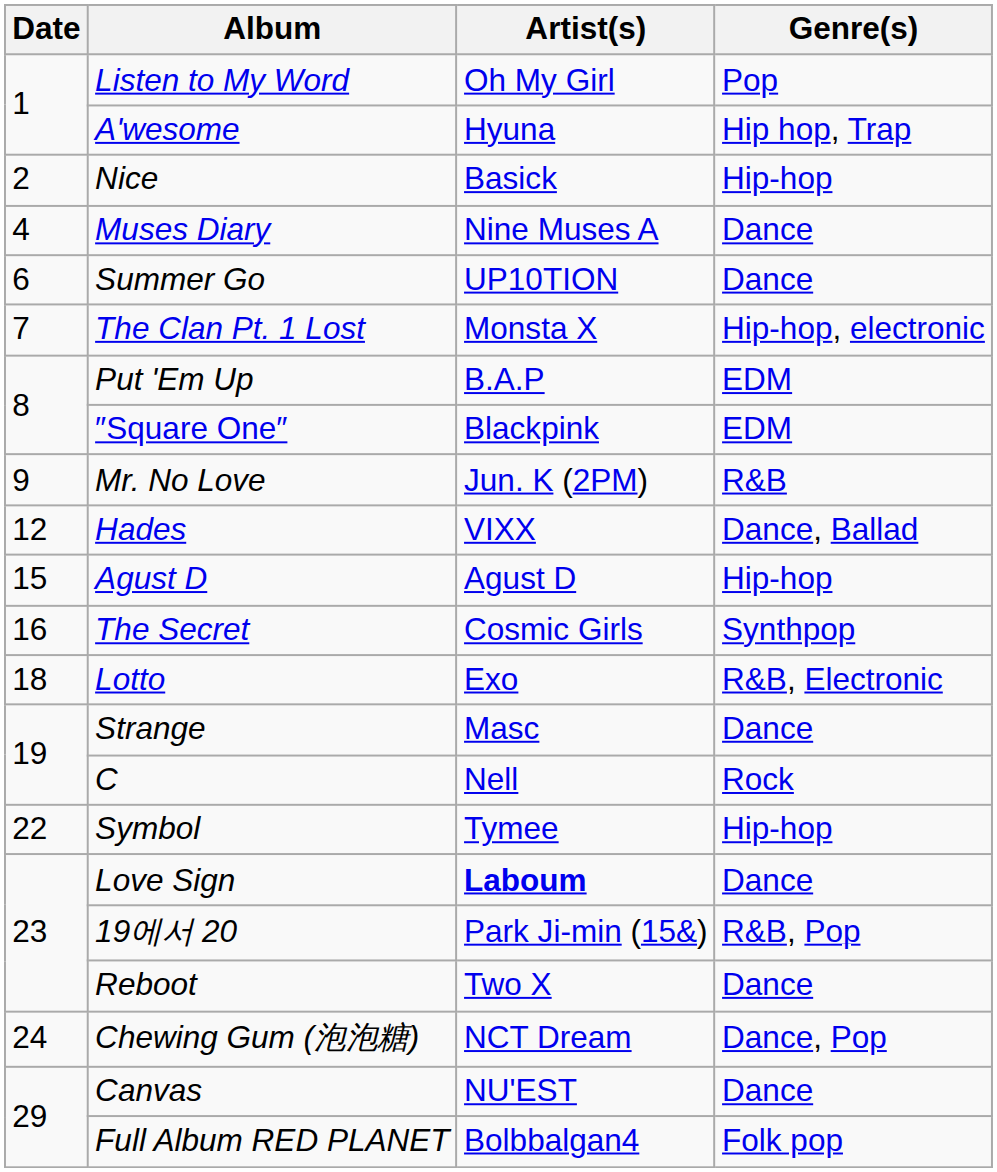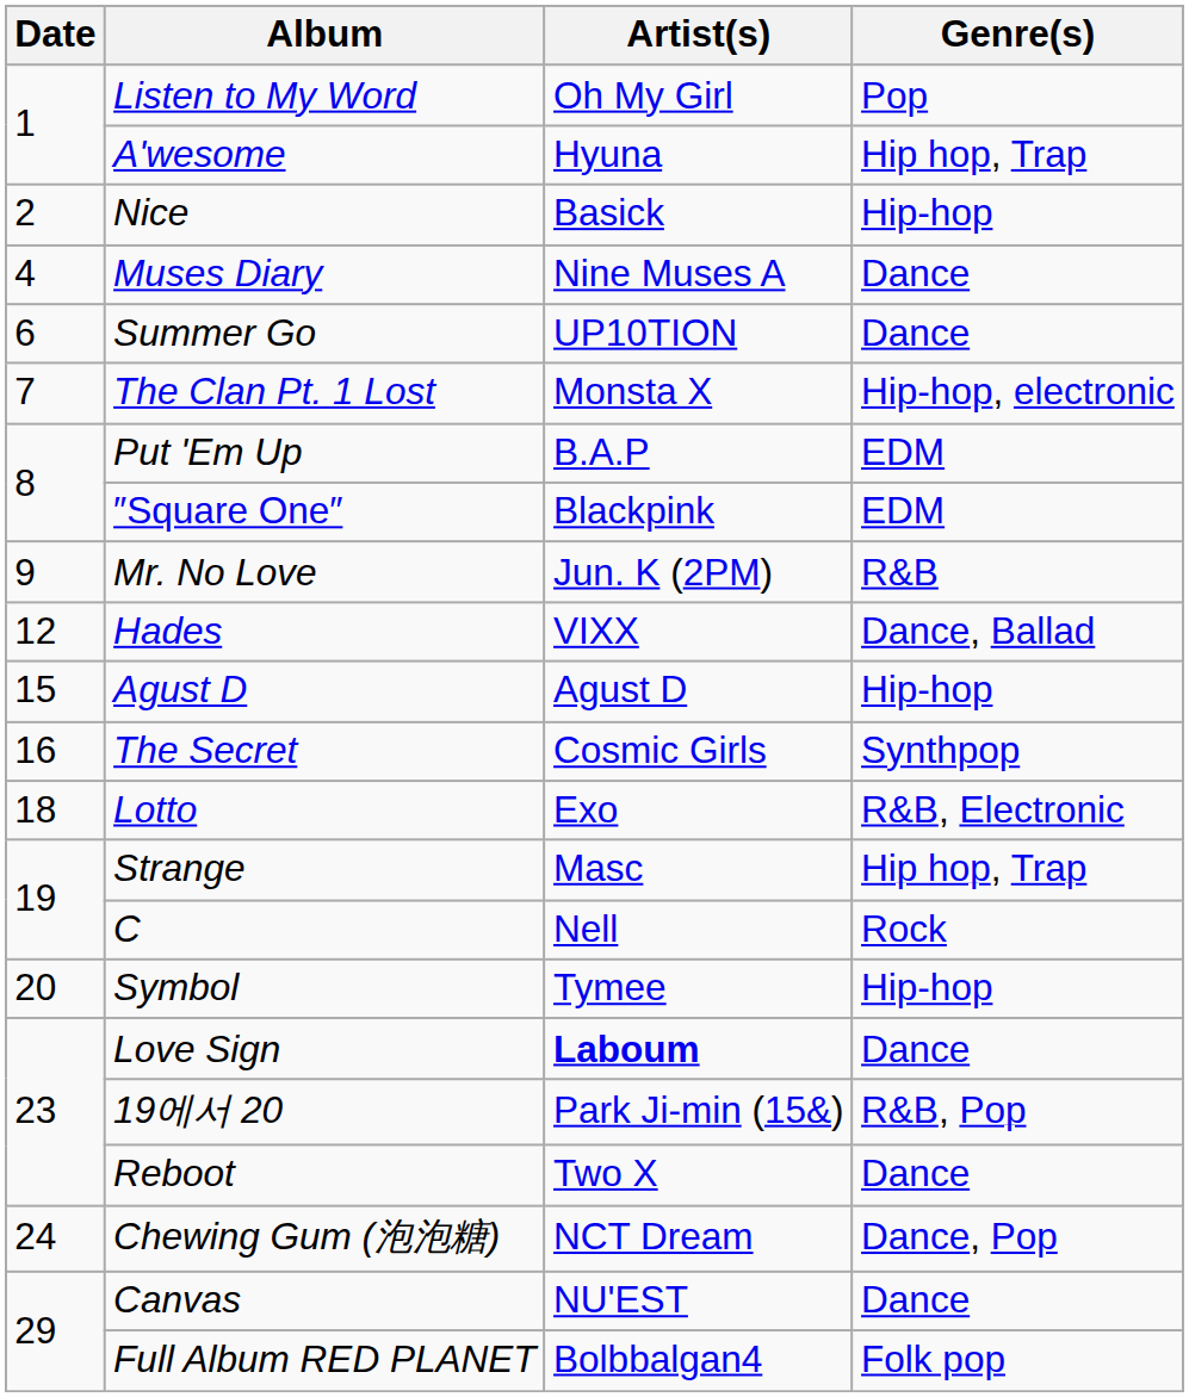Strange | Genre(s): Dance -> Hip hop, Trap
Symbol | Date: 22 -> 20
